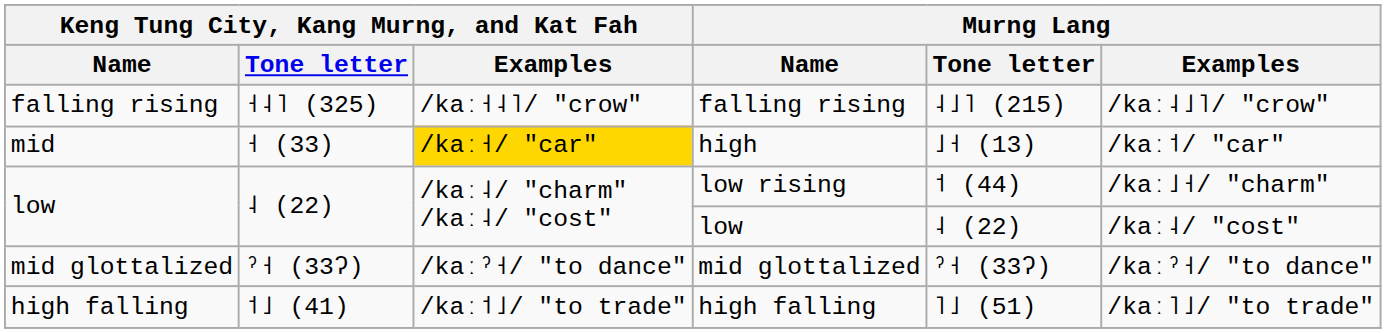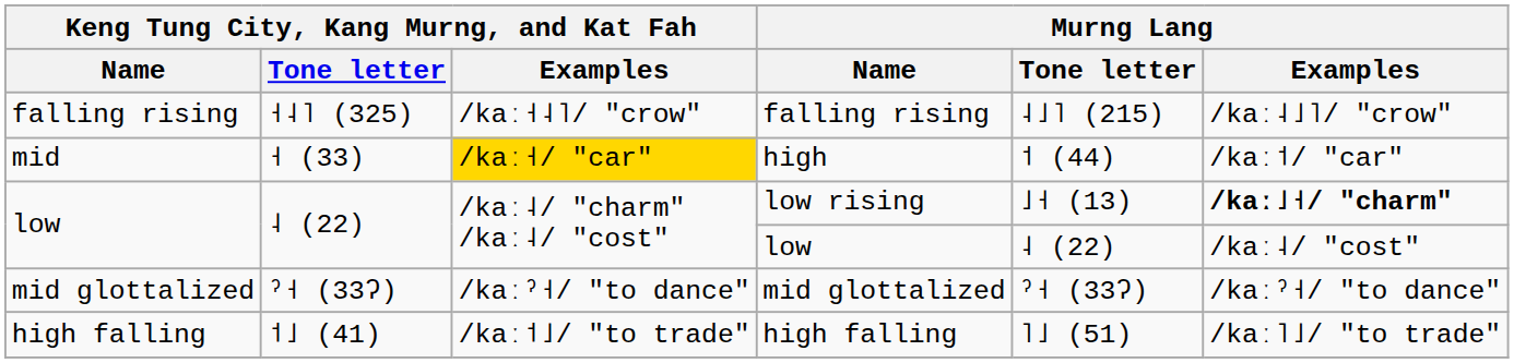high | Murng Lang / Tone letter: ˩˧ (13) -> ˦ (44)
low rising | Murng Lang / Tone letter: ˦ (44) -> ˩˧ (13)
low rising | Murng Lang / Examples: normal -> bold
